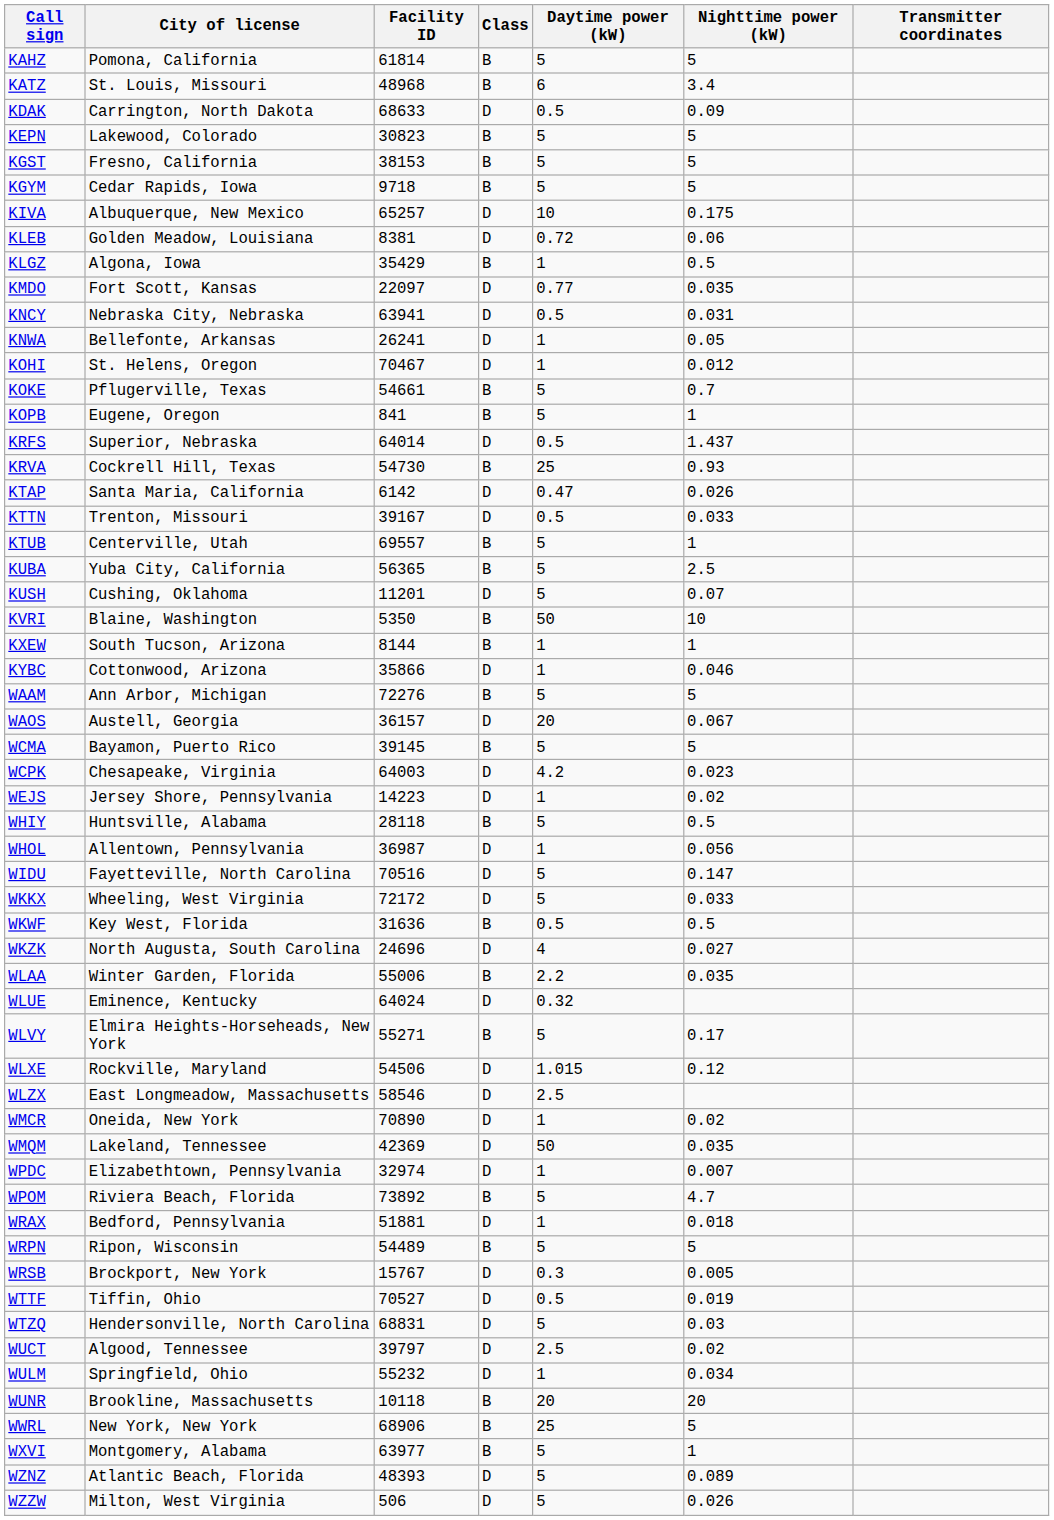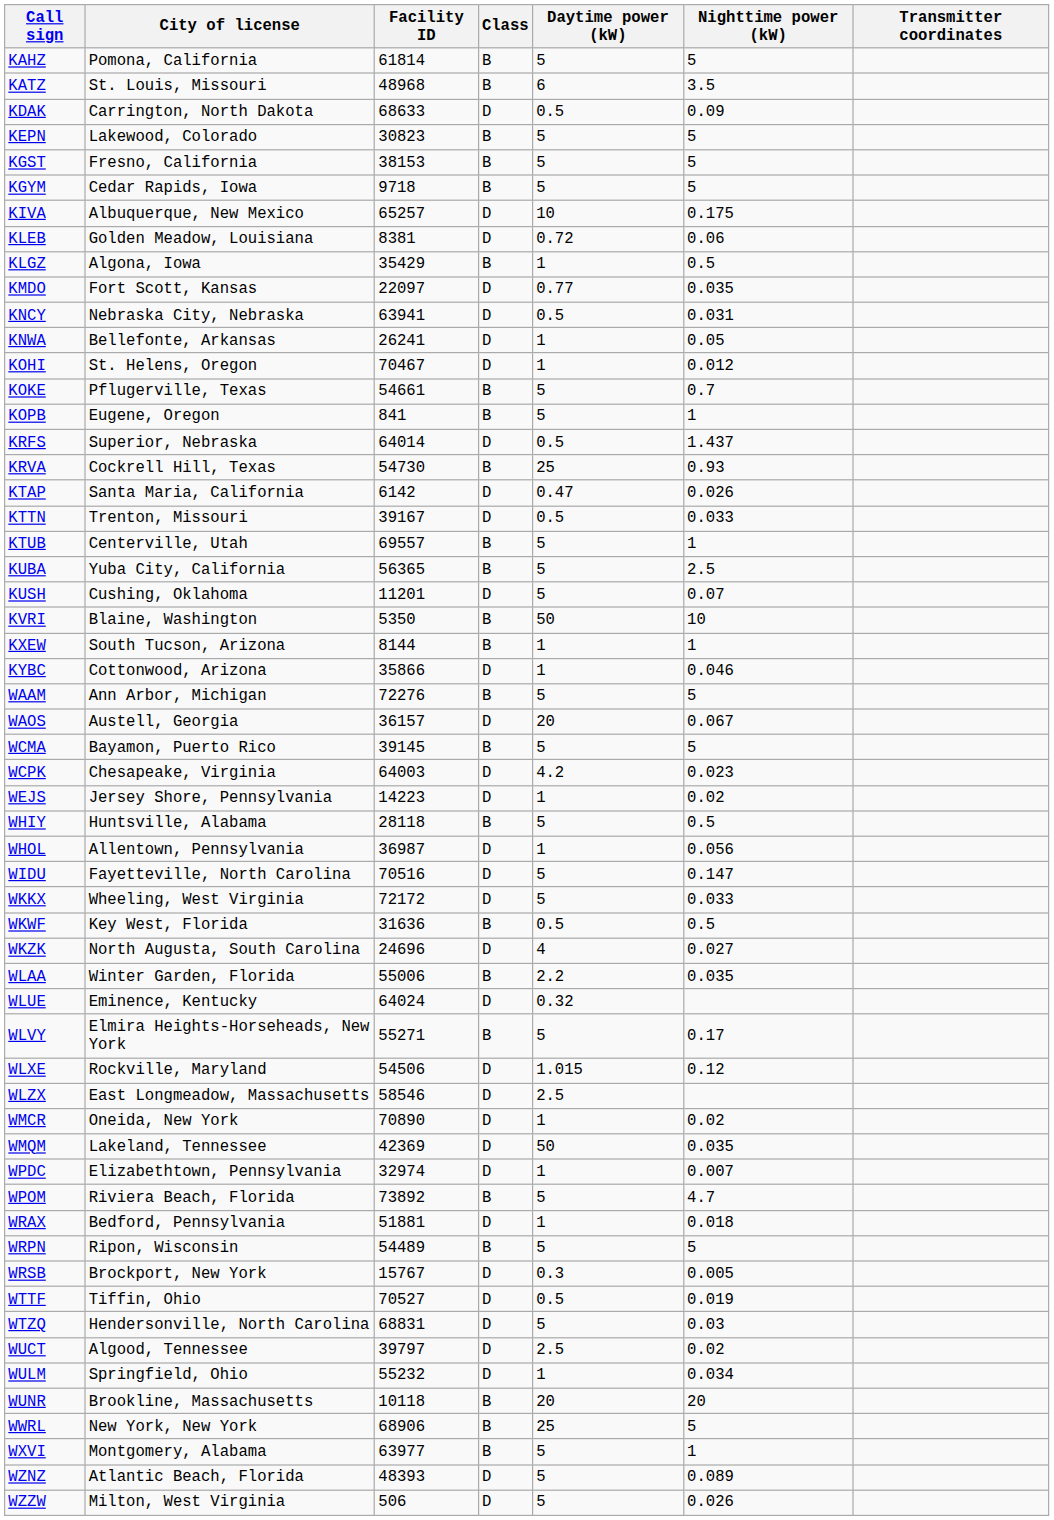KATZ | Nighttime power (kW): 3.4 -> 3.5
